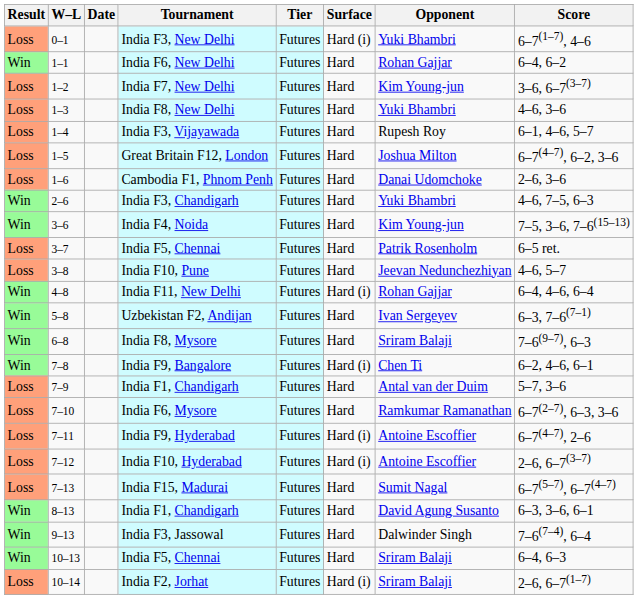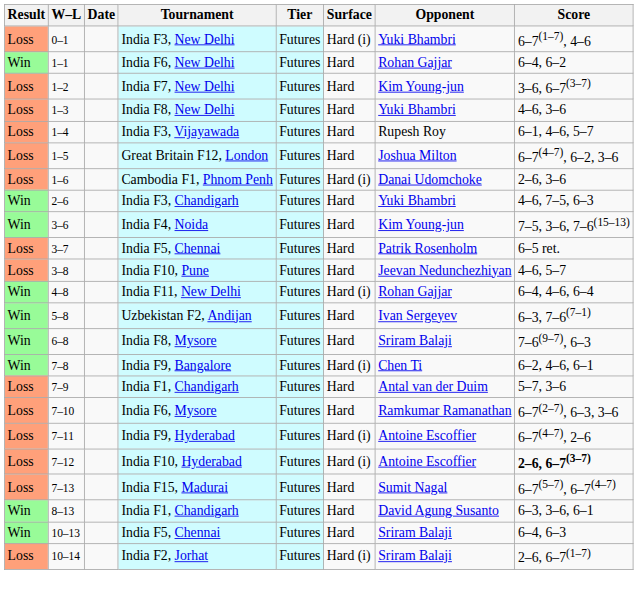Cambodia F1, Phnom Penh | Surface: Hard -> Hard (i)
India F10, Hyderabad | Score: normal -> bold
- row: Win | 9–13 | India F3, Jassowal | Futures | Hard | Dalwinder Singh | 7–6(7–4), 6–4
